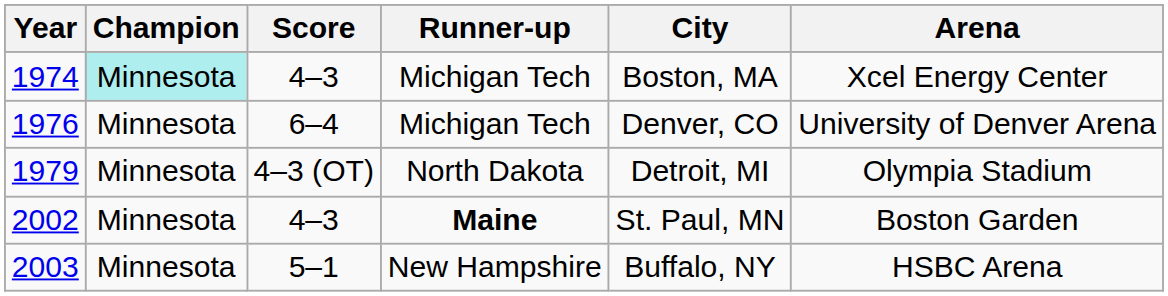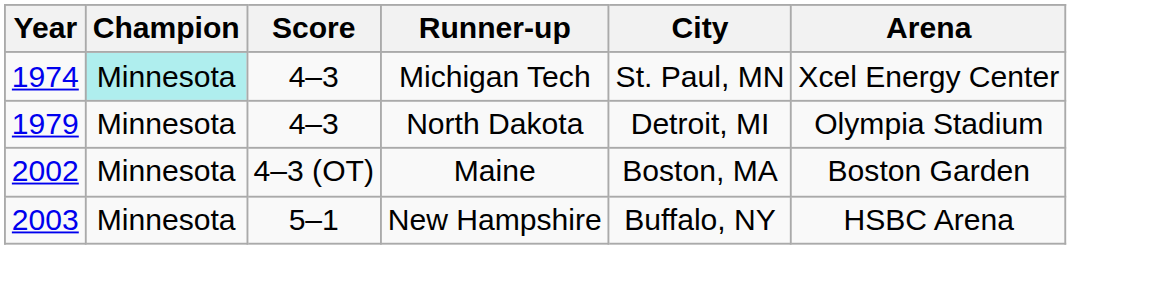1974 | City: Boston, MA -> St. Paul, MN
- row: 1976 | Minnesota | 6–4 | Michigan Tech | Denver, CO | University of Denver Arena
1979 | Score: 4–3 (OT) -> 4–3
2002 | Score: 4–3 -> 4–3 (OT)
2002 | Runner-up: bold -> normal
2002 | City: St. Paul, MN -> Boston, MA
